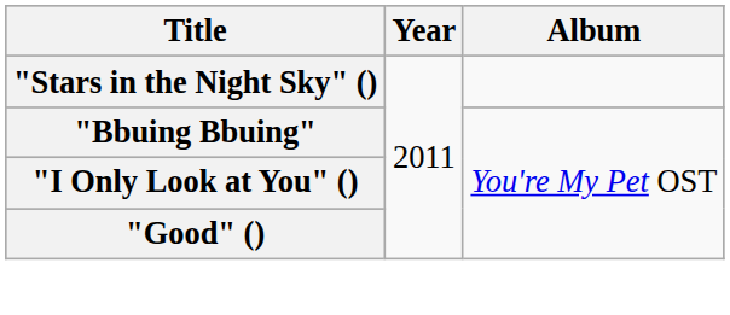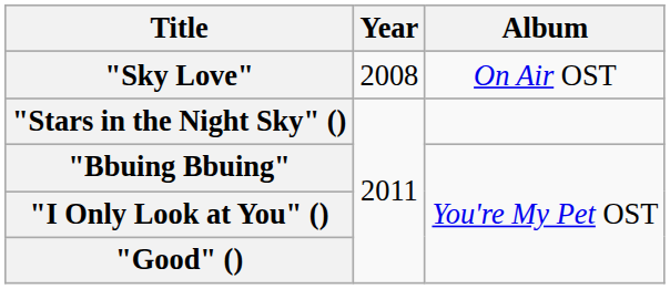+ row: "Sky Love" | 2008 | On Air OST
